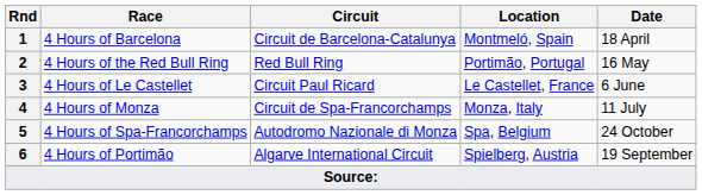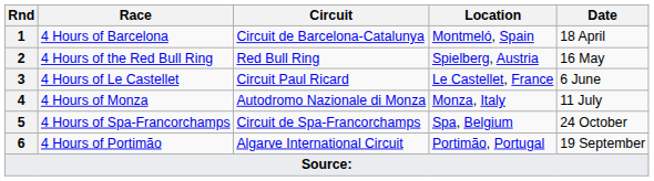4 Hours of the Red Bull Ring | Location: Portimão, Portugal -> Spielberg, Austria
4 Hours of Monza | Circuit: Circuit de Spa-Francorchamps -> Autodromo Nazionale di Monza
4 Hours of Spa-Francorchamps | Circuit: Autodromo Nazionale di Monza -> Circuit de Spa-Francorchamps
4 Hours of Portimão | Location: Spielberg, Austria -> Portimão, Portugal
